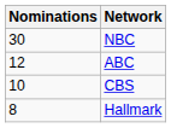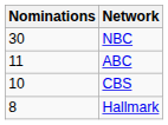ABC | Nominations: 12 -> 11
